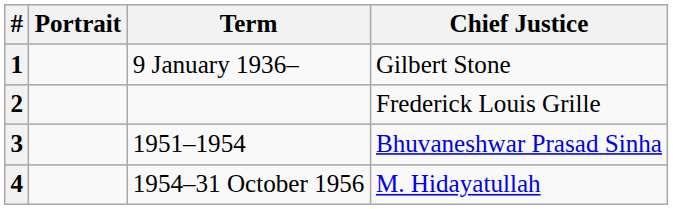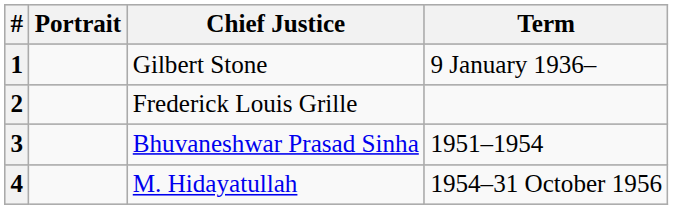columns swapped: Chief Justice <-> Term
